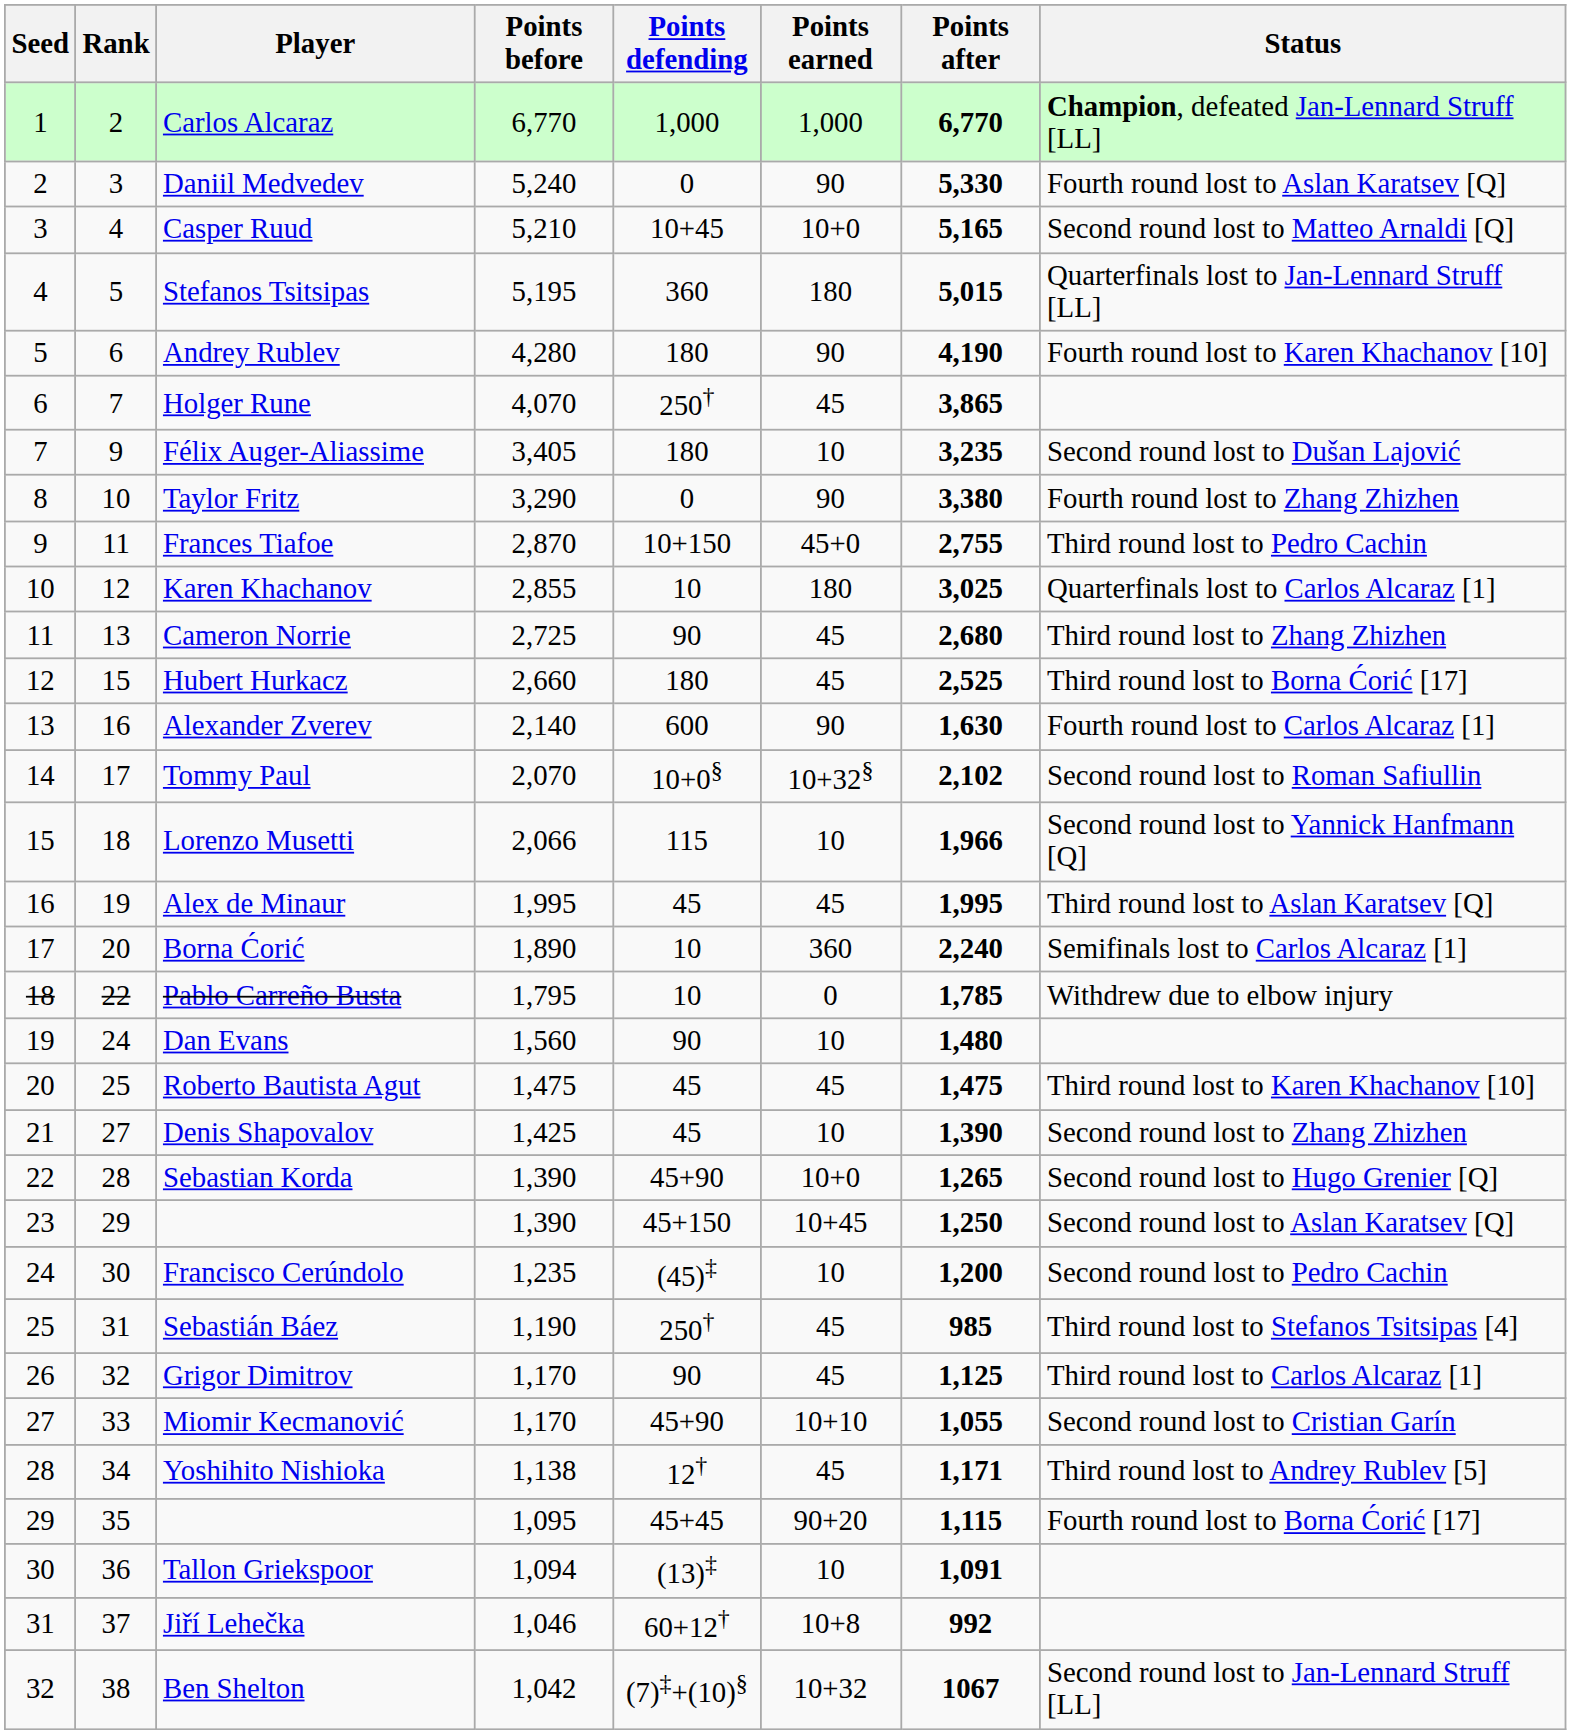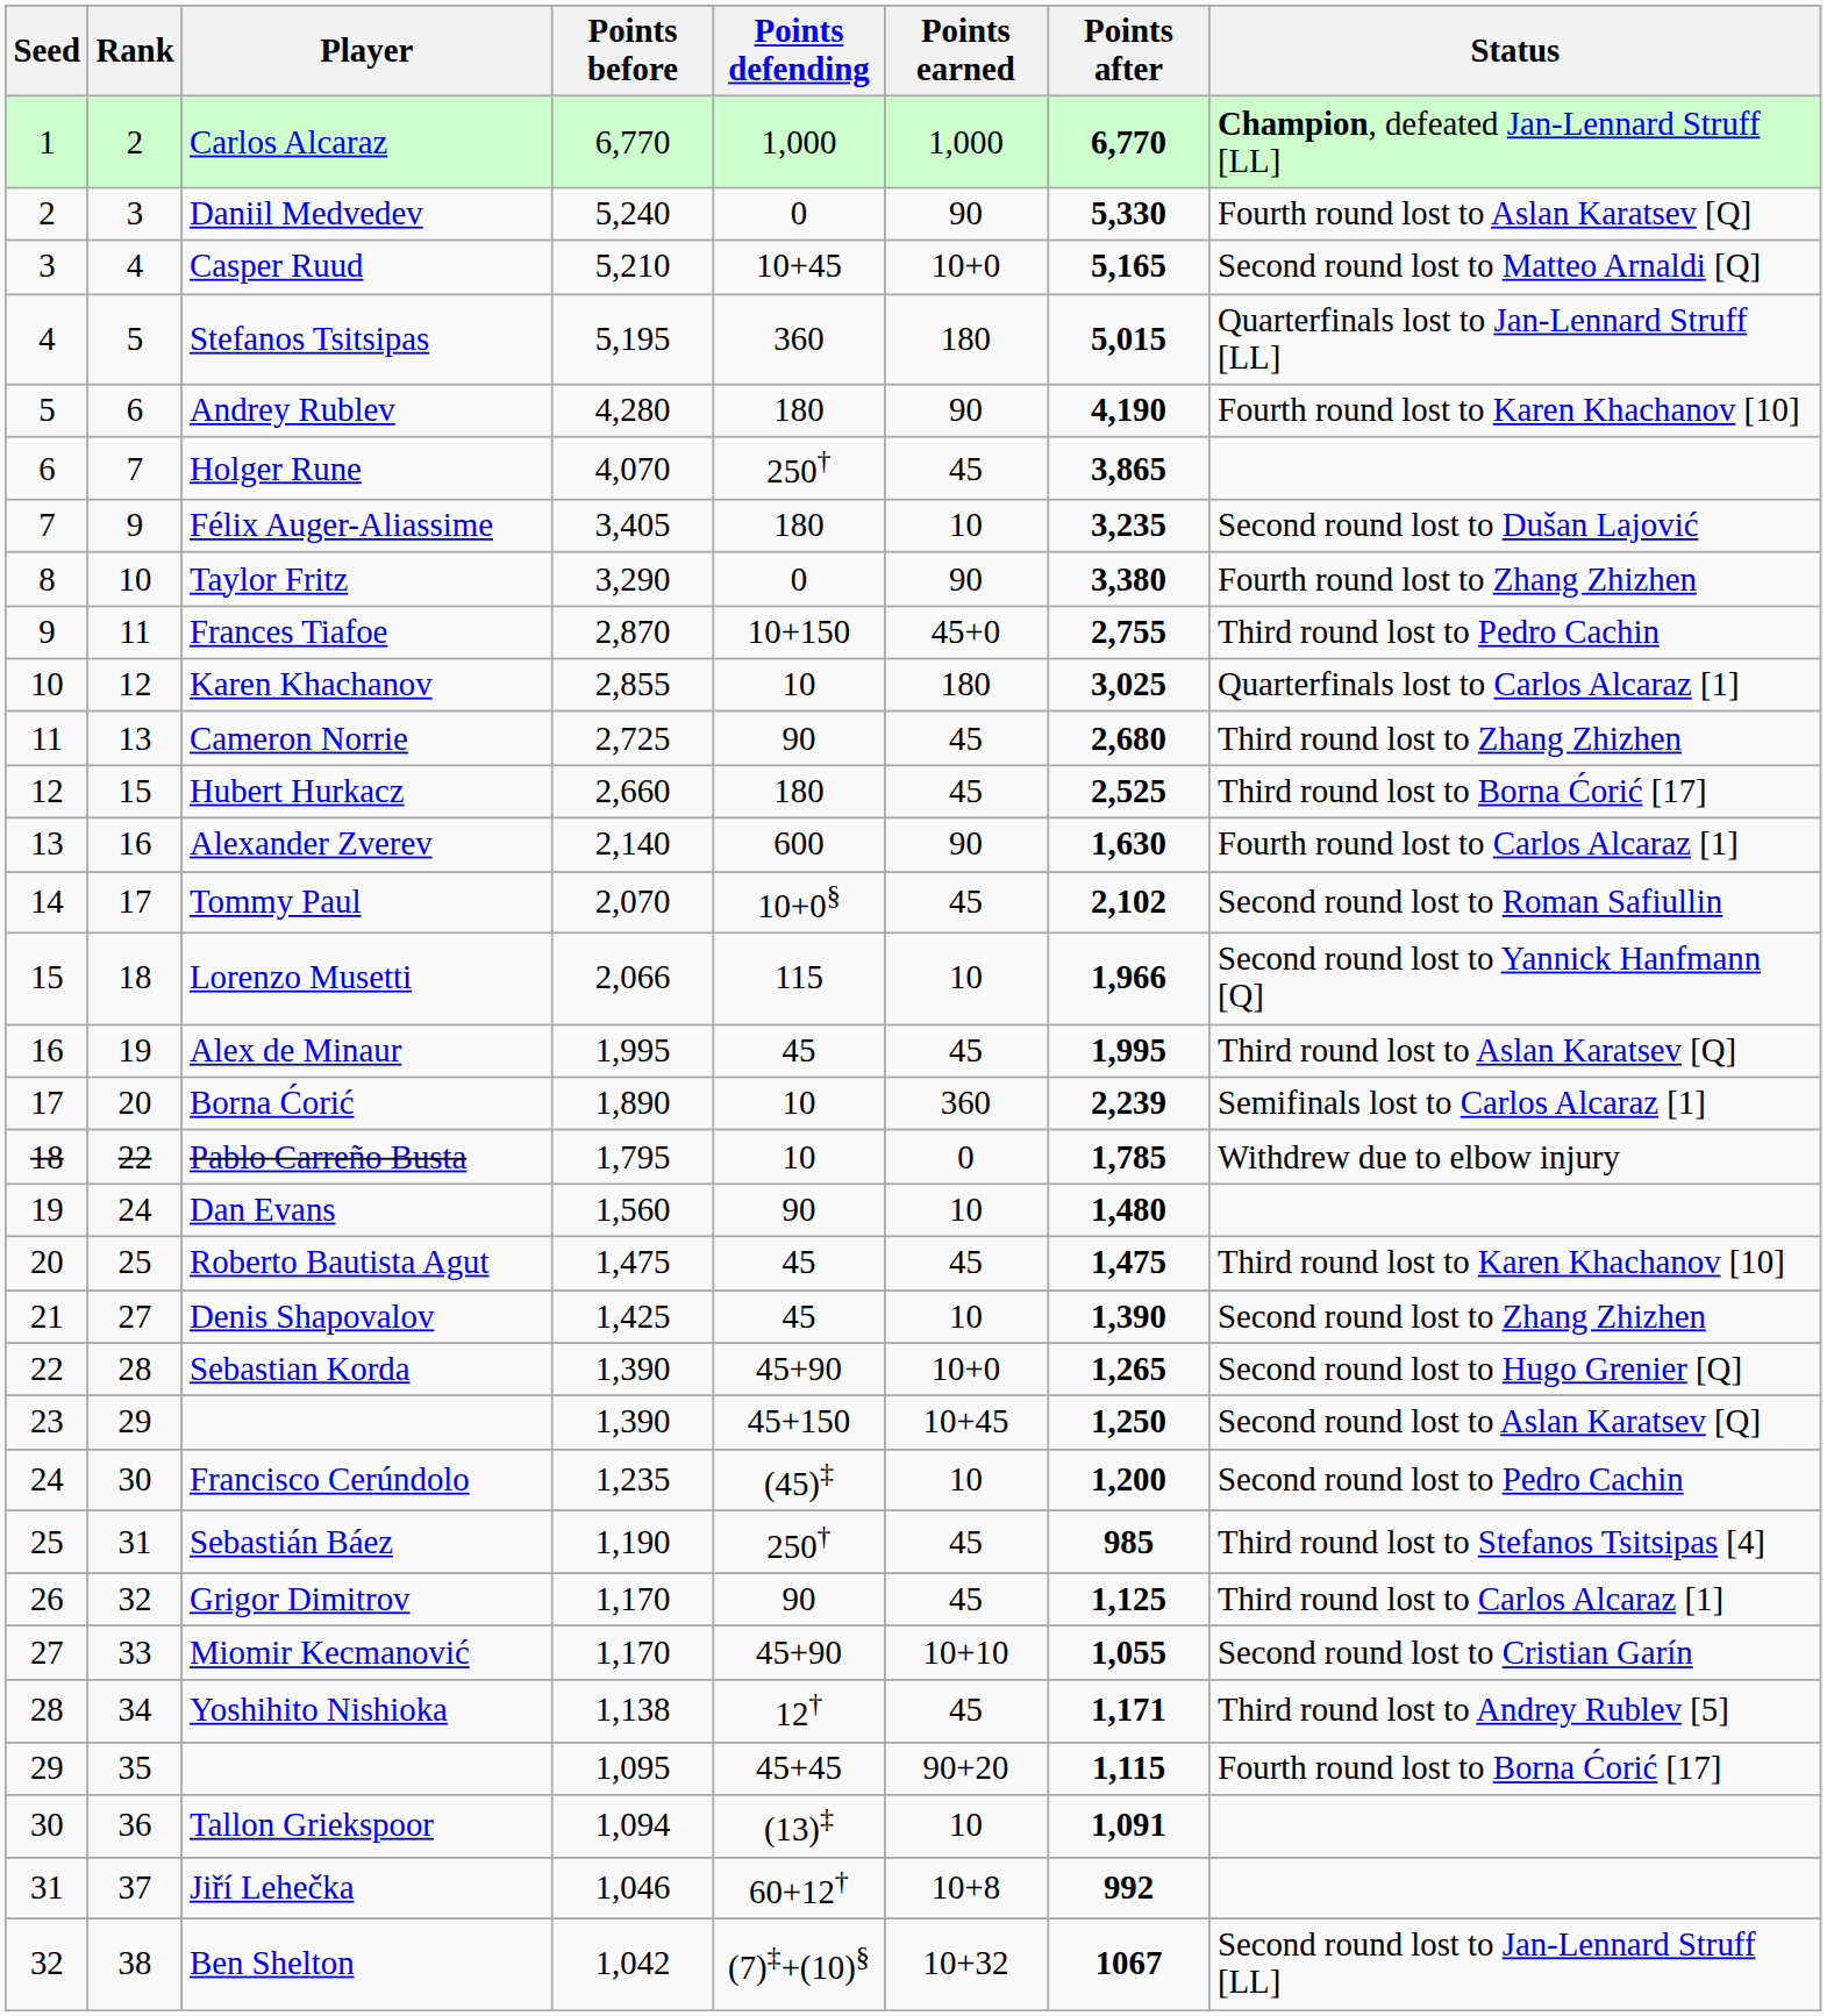Tommy Paul | Points earned: 10+32§ -> 45
Borna Ćorić | Points after: 2,240 -> 2,239
